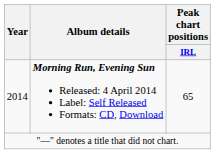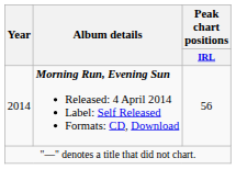2014 | Peak chart positions / IRL: 65 -> 56
